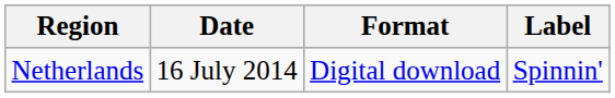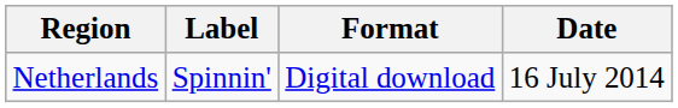columns swapped: Date <-> Label
